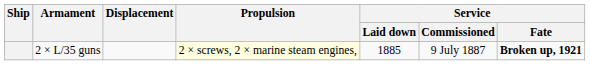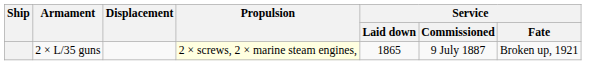2 × L/35 guns | Service / Laid down: 1885 -> 1865
2 × L/35 guns | Service / Fate: bold -> normal
